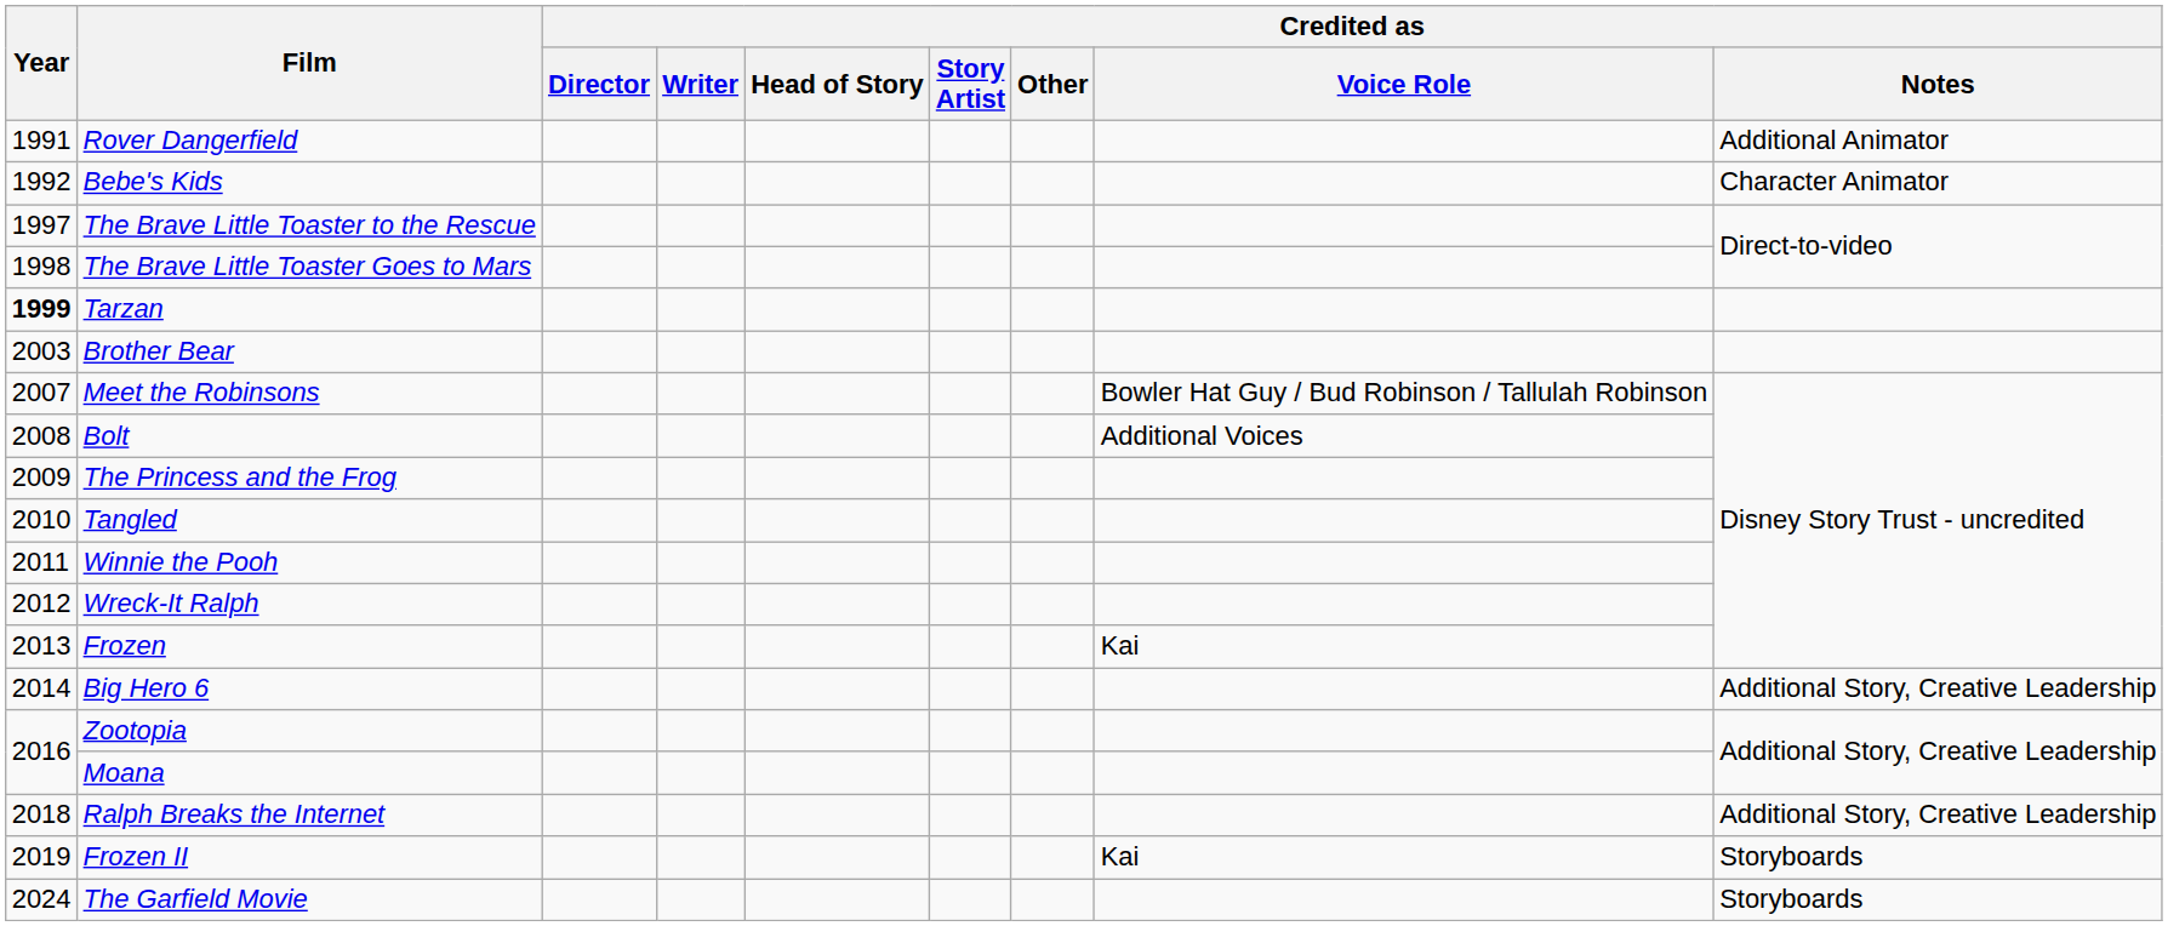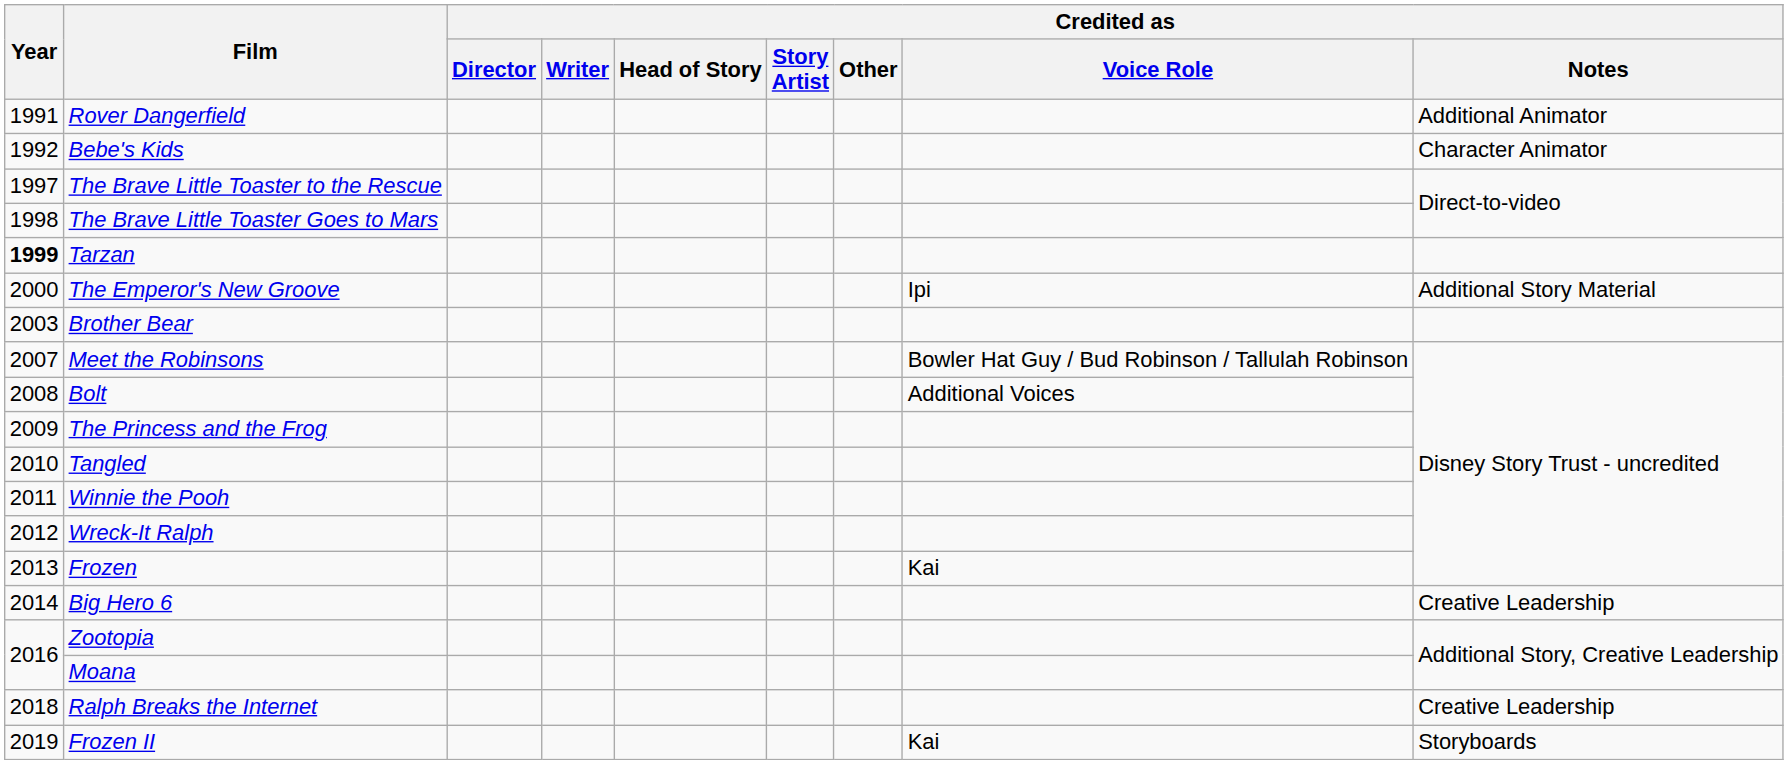+ row: 2000 | The Emperor's New Groove | Ipi | Additional Story Material
Big Hero 6 | Credited as / Notes: Additional Story, Creative Leadership -> Creative Leadership
Ralph Breaks the Internet | Credited as / Notes: Additional Story, Creative Leadership -> Creative Leadership
- row: 2024 | The Garfield Movie | Storyboards
